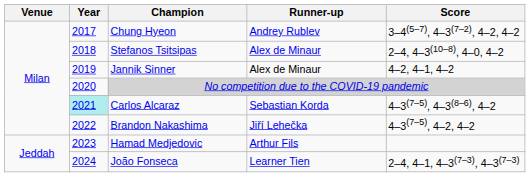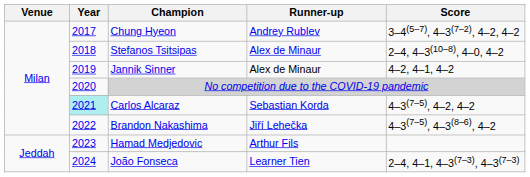Carlos Alcaraz | Score: 4–3(7–5), 4–3(8–6), 4–2 -> 4–3(7–5), 4–2, 4–2
Brandon Nakashima | Score: 4–3(7–5), 4–2, 4–2 -> 4–3(7–5), 4–3(8–6), 4–2
